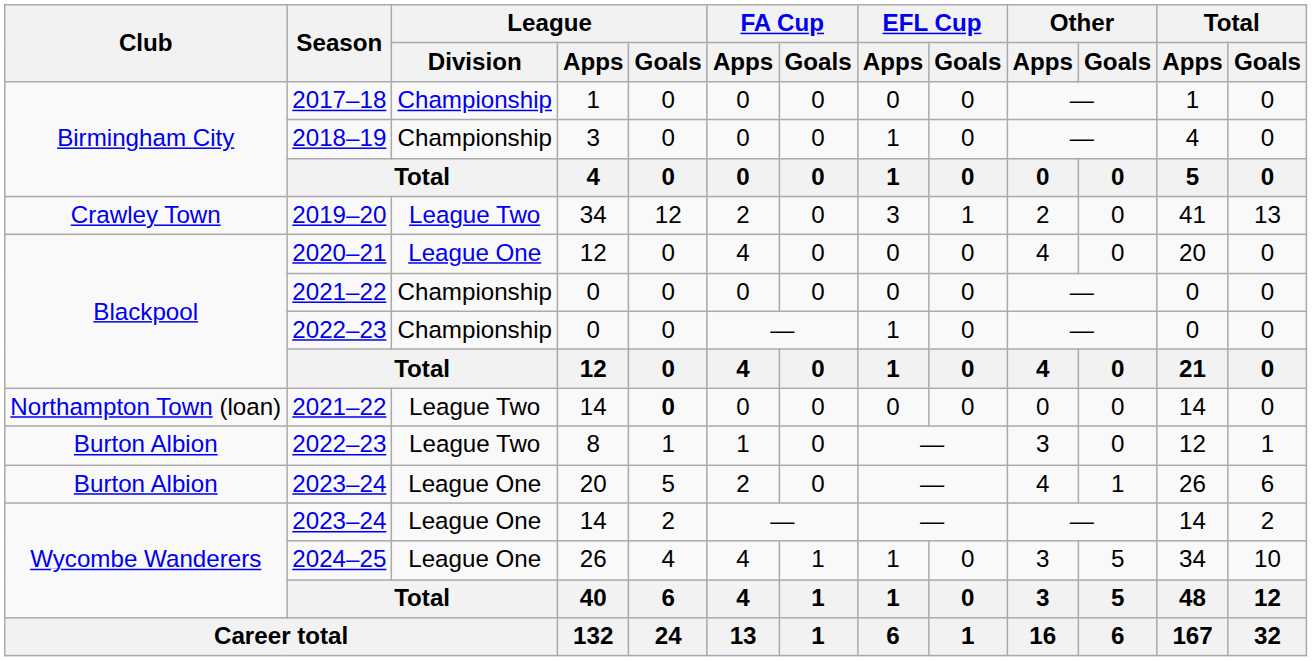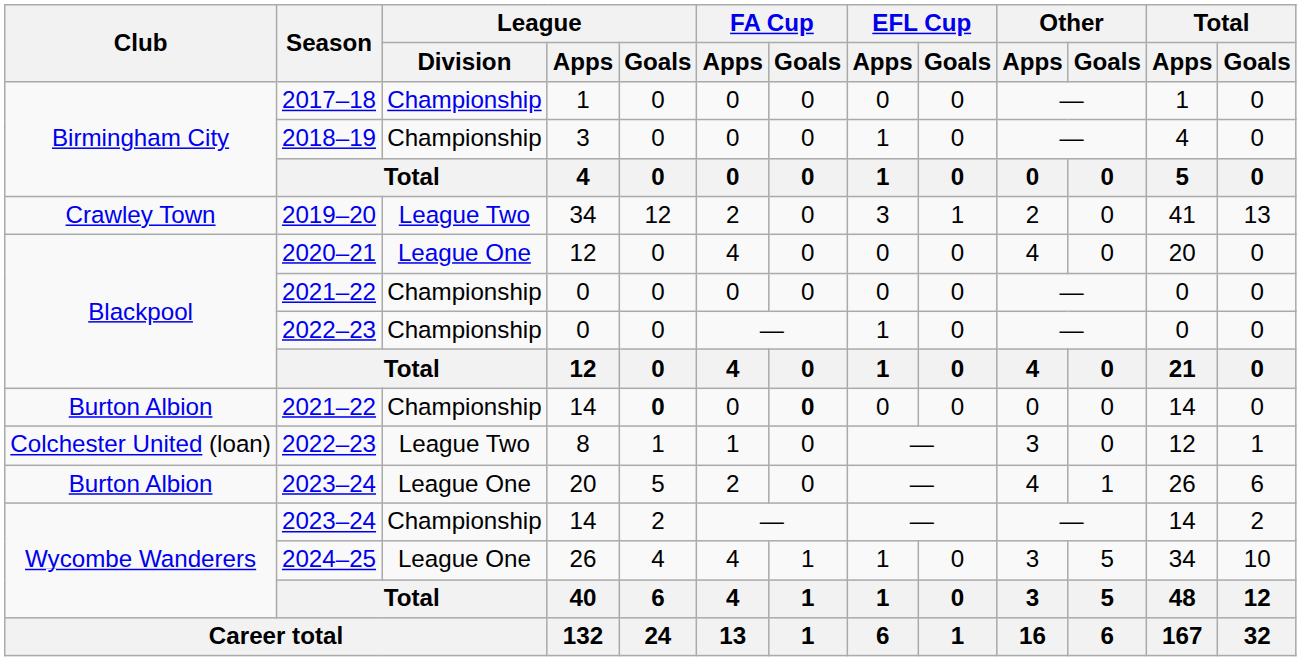2021–22 / 14 | Club: Northampton Town (loan) -> Burton Albion
2021–22 / 14 | League / Division: League Two -> Championship
2021–22 / 14 | FA Cup / Goals: normal -> bold
8 | Club: Burton Albion -> Colchester United (loan)
2023–24 / 14 | League / Division: League One -> Championship
